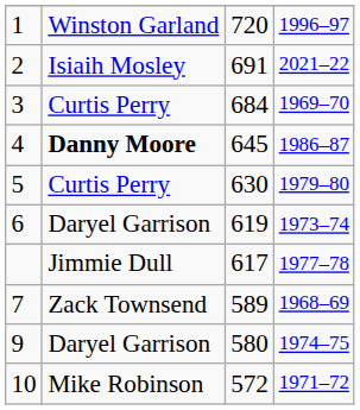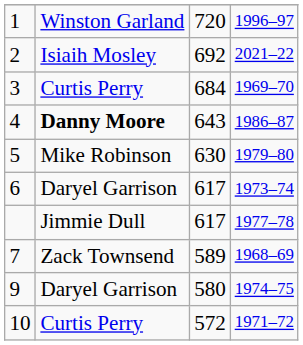2 | column 3: 691 -> 692
4 | column 3: 645 -> 643
5 | column 2: Curtis Perry -> Mike Robinson
6 | column 3: 619 -> 617
10 | column 2: Mike Robinson -> Curtis Perry
